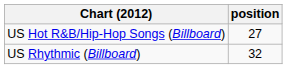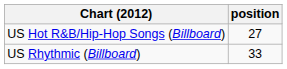US Rhythmic (Billboard) | position: 32 -> 33
